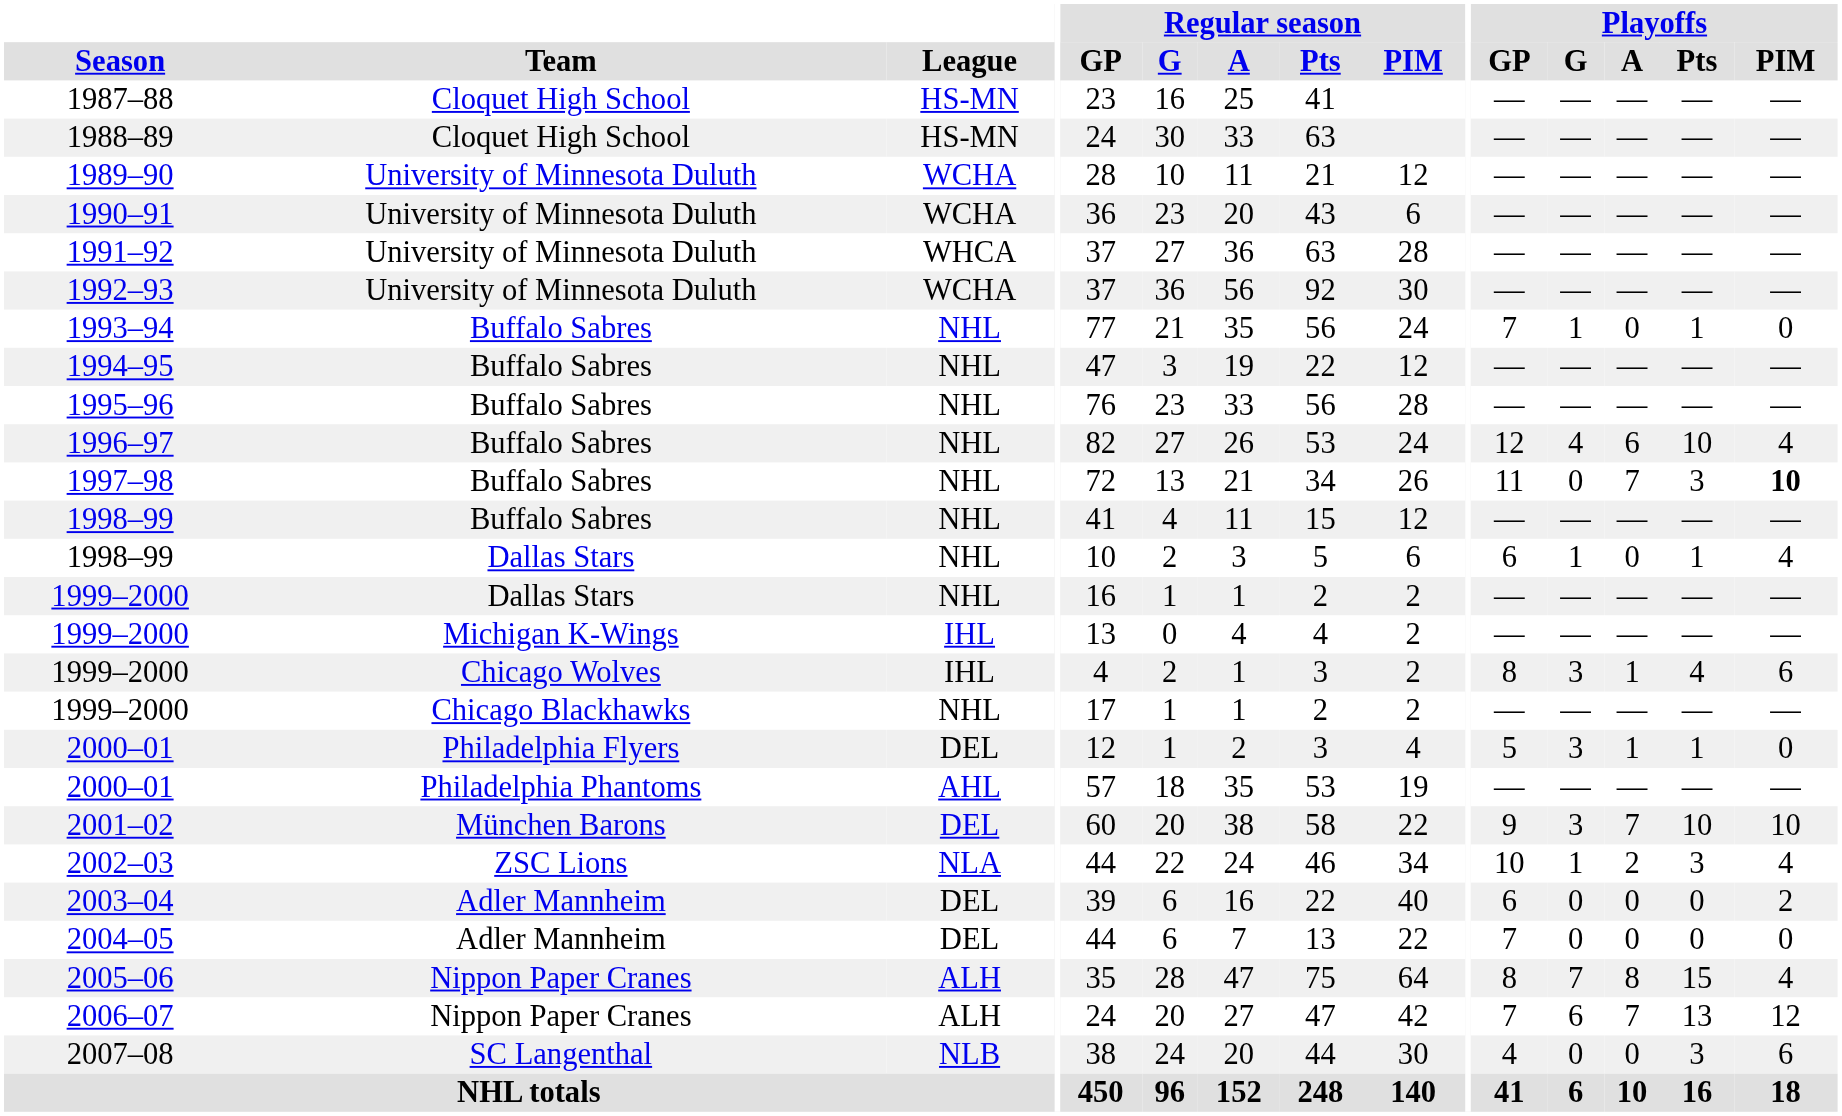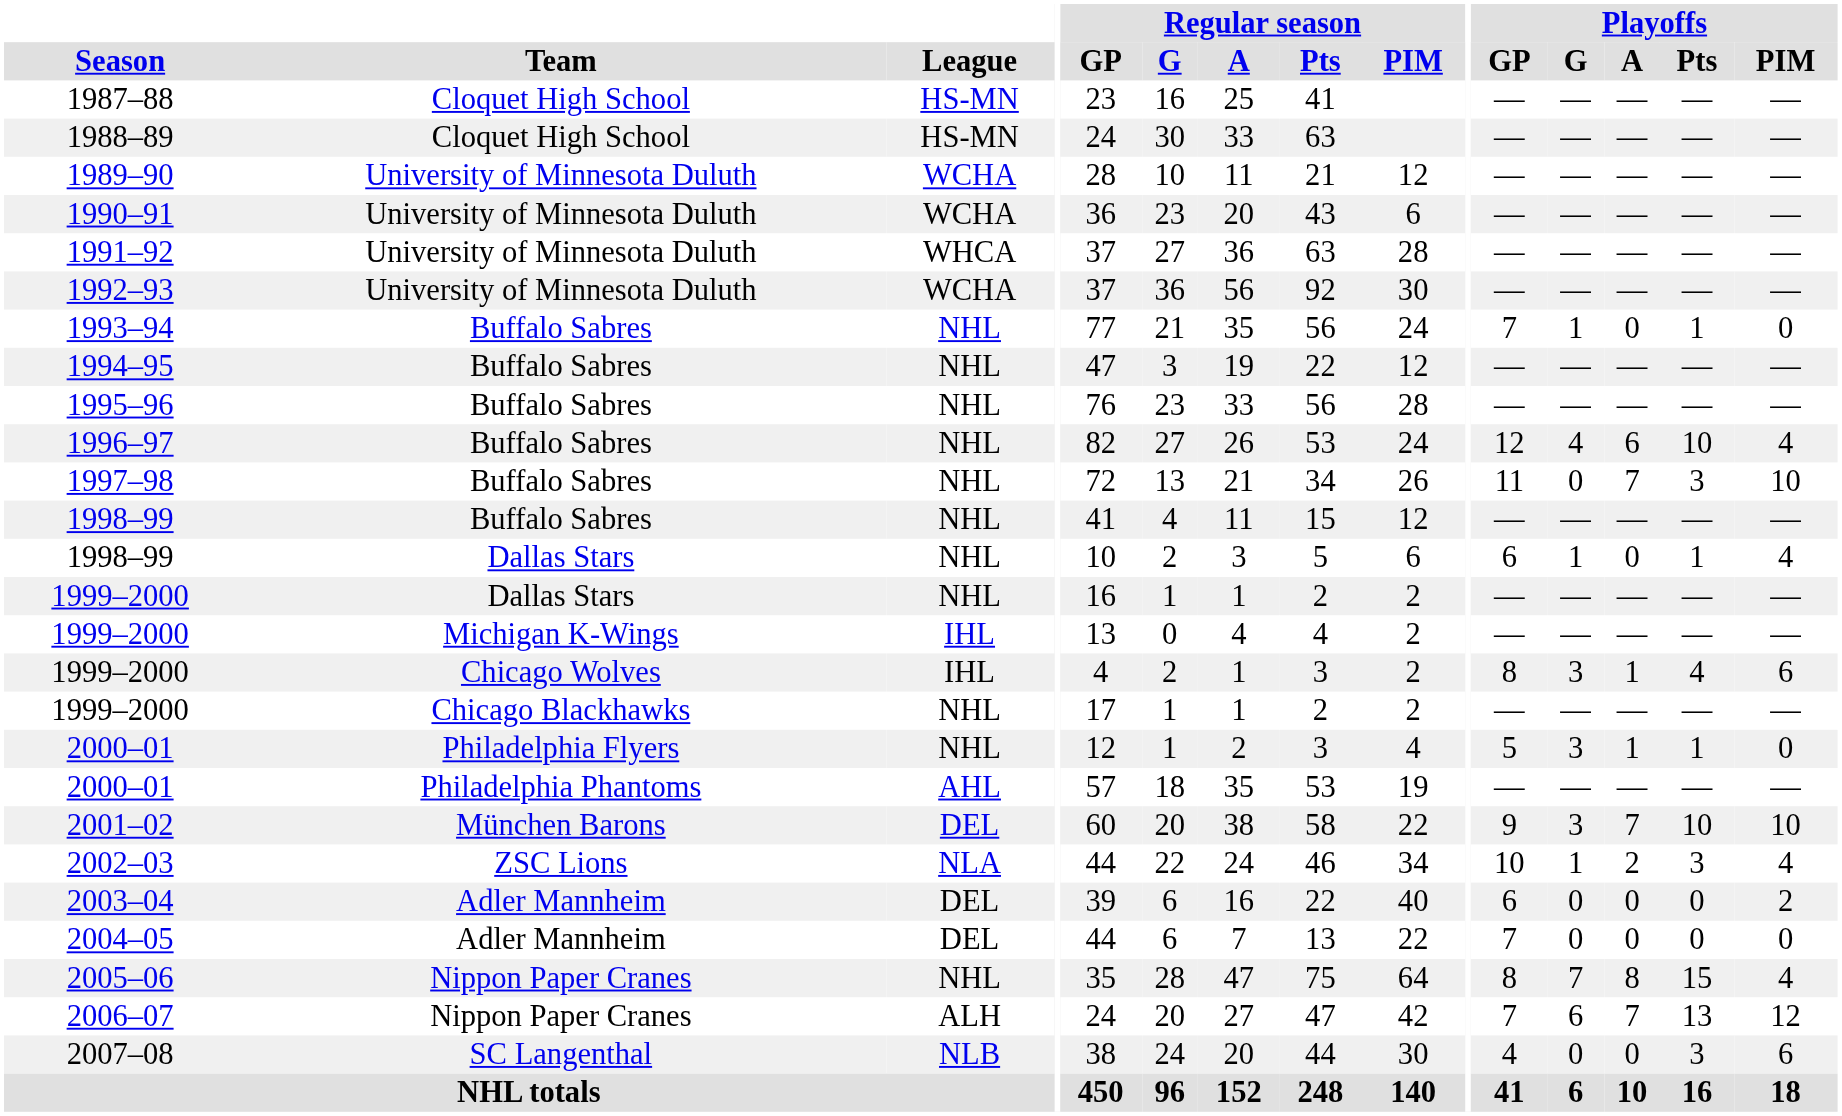1997–98 | Playoffs / PIM: bold -> normal
2000–01 / Philadelphia Flyers | League: DEL -> NHL
2005–06 | League: ALH -> NHL
